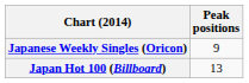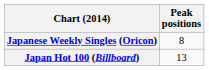Japanese Weekly Singles (Oricon) | Peak positions: 9 -> 8
